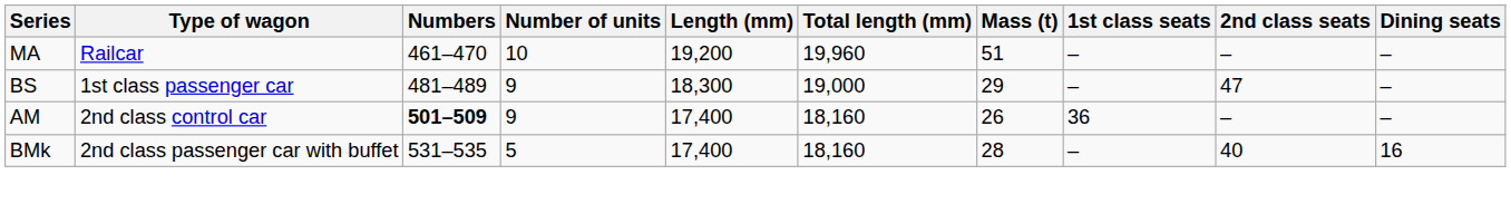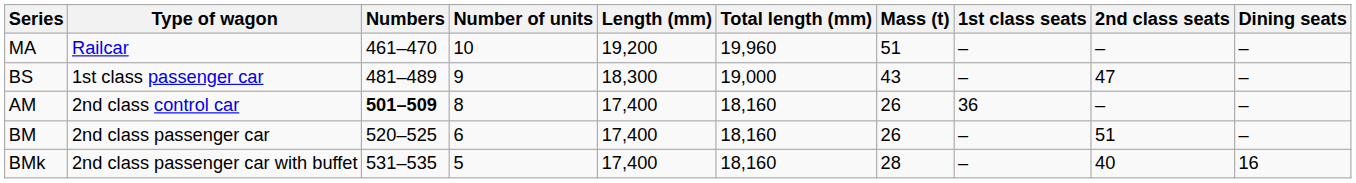BS | Mass (t): 29 -> 43
AM | Number of units: 9 -> 8
+ row: BM | 2nd class passenger car | 520–525 | 6 | 17,400 | 18,160 | 26 | – | 51 | –
